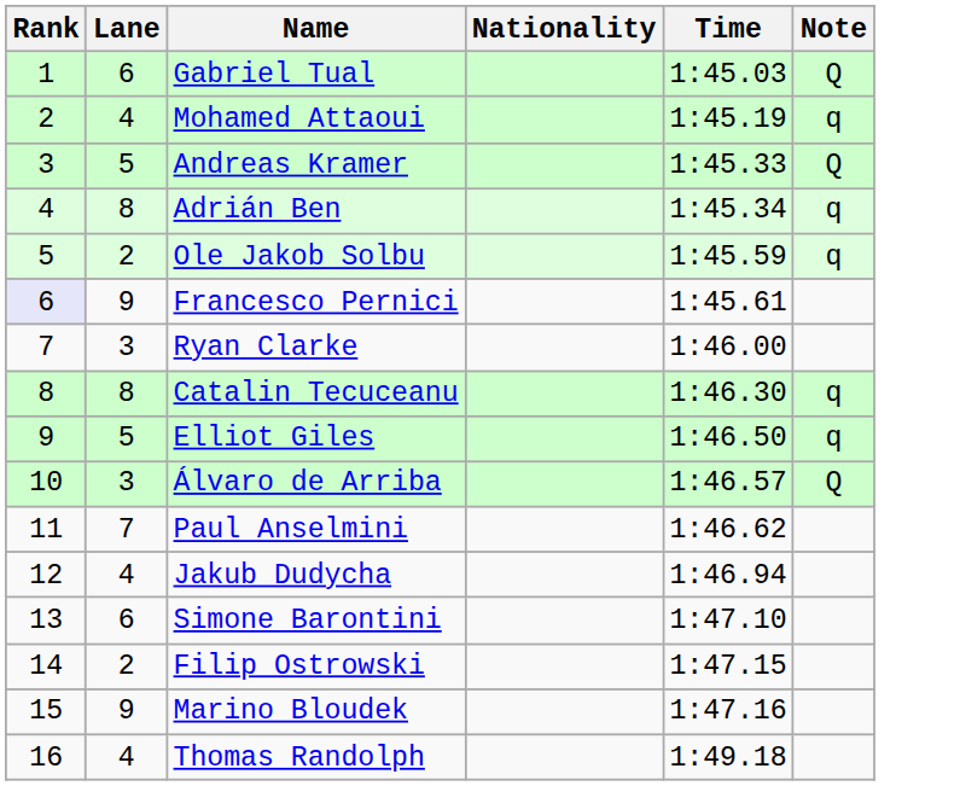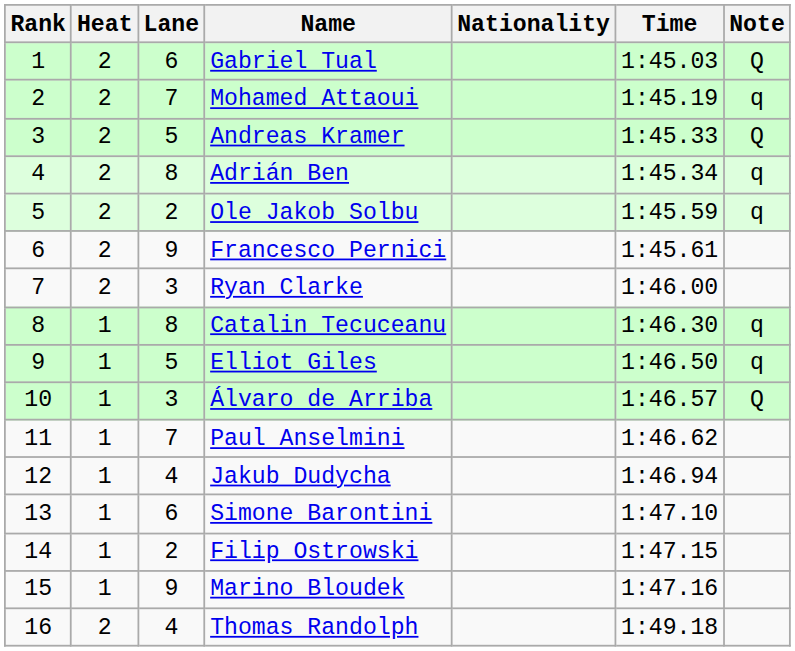+ column: Heat | 2 | 2 | 2 | 2 | 2 | 2 | 2 | 1 | 1 | 1 | 1 | 1 | 1 | 1 | 1 | 2
Mohamed Attaoui | Lane: 4 -> 7
Francesco Pernici | Rank: lavender background -> no background
